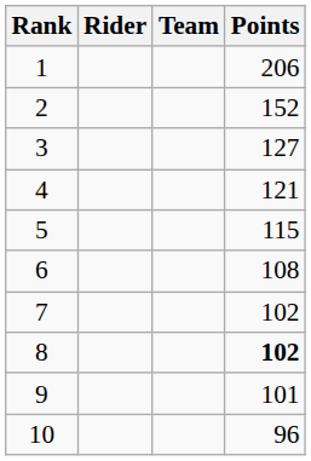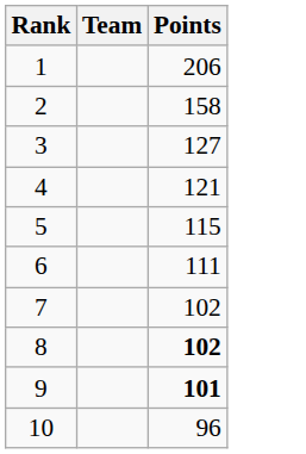- column: Rider
2 | Points: 152 -> 158
6 | Points: 108 -> 111
9 | Points: normal -> bold
